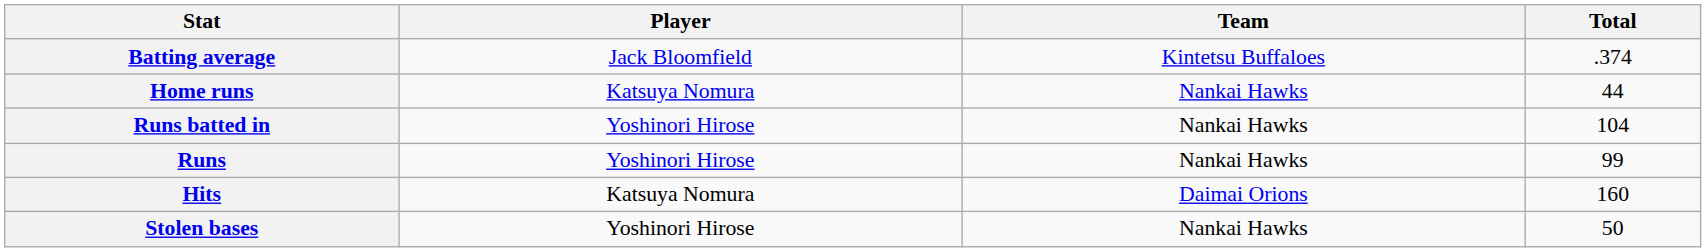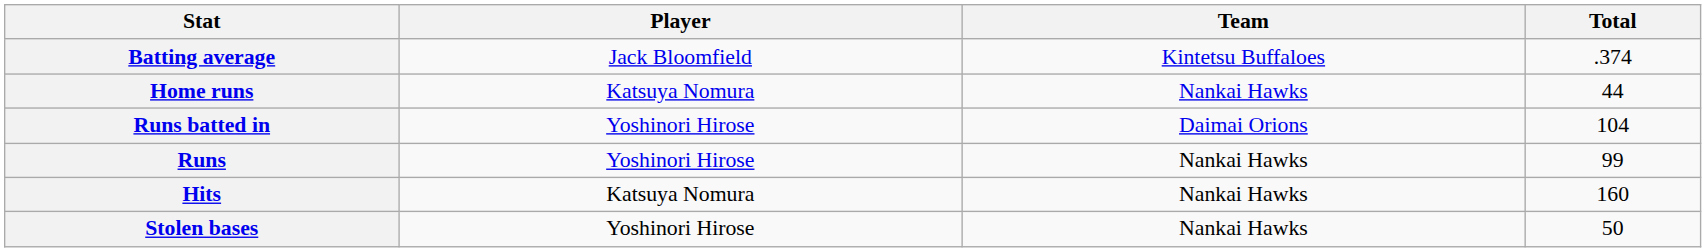Runs batted in | Team: Nankai Hawks -> Daimai Orions
Hits | Team: Daimai Orions -> Nankai Hawks
